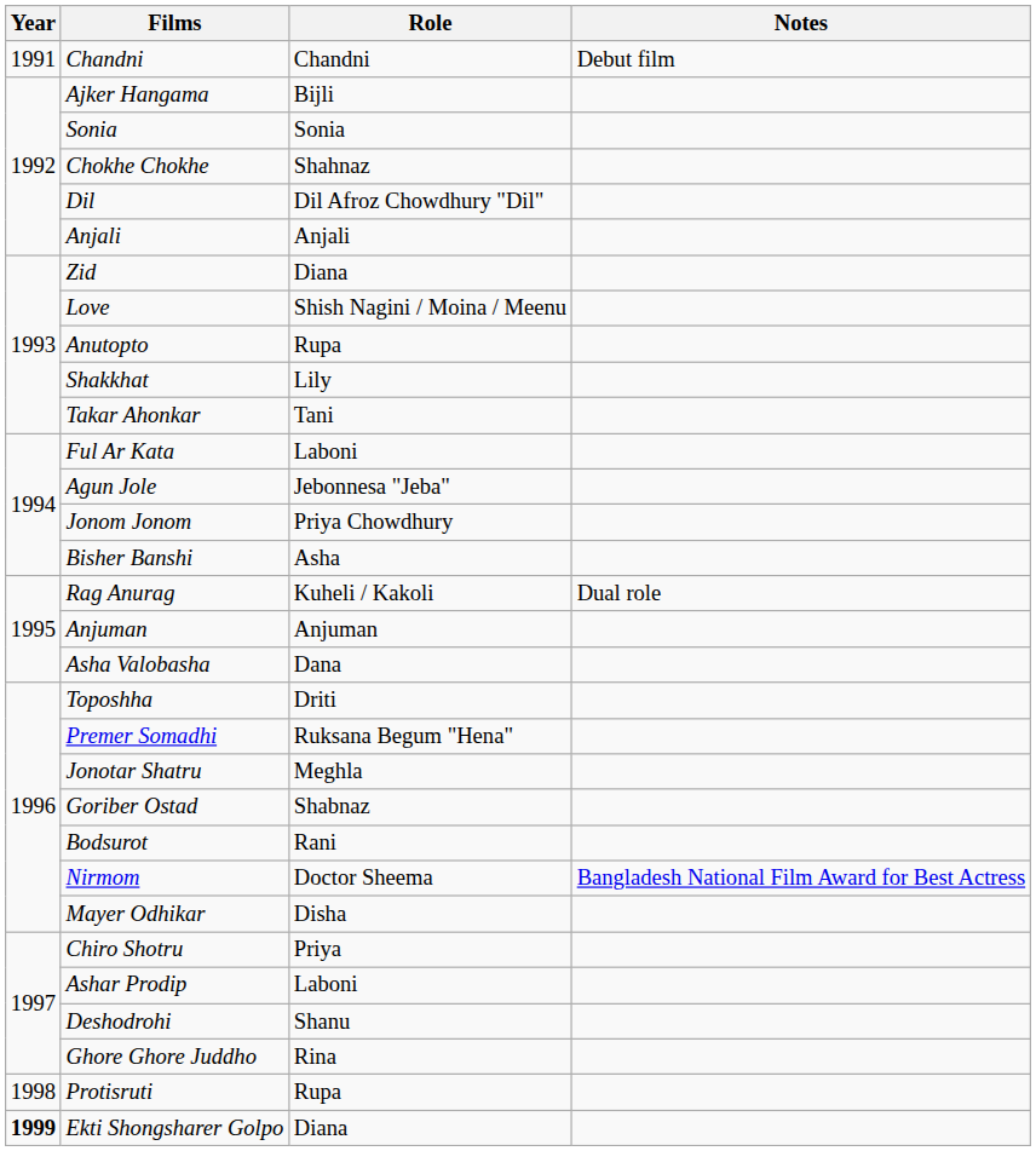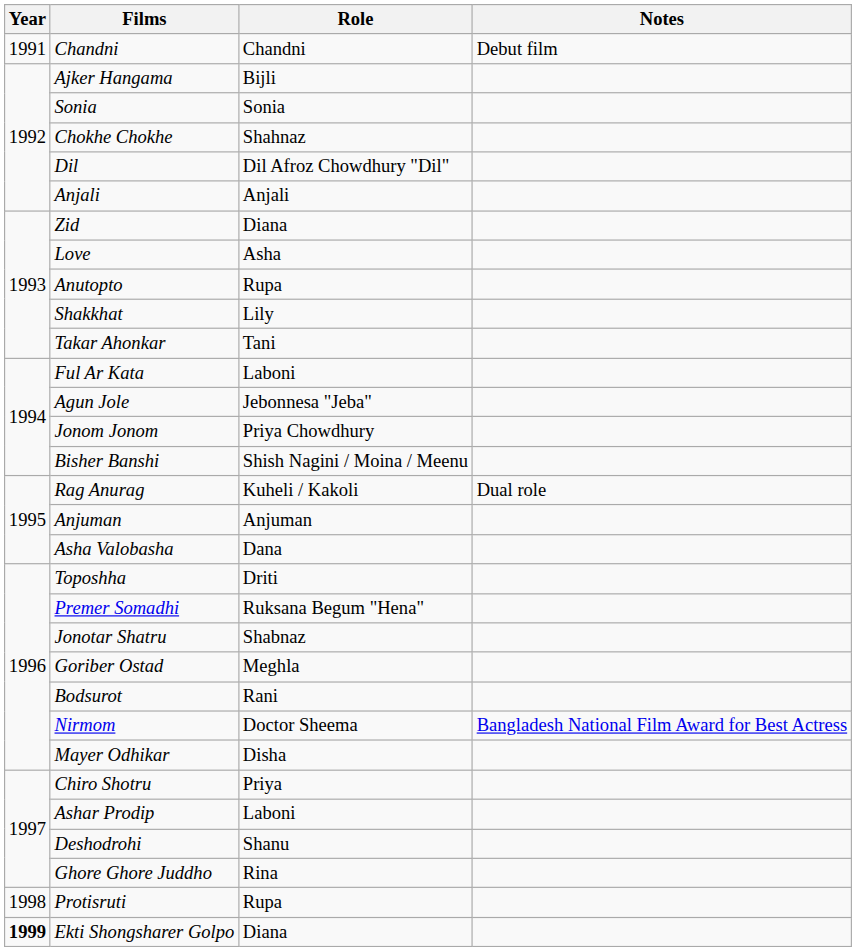Love | Role: Shish Nagini / Moina / Meenu -> Asha
Bisher Banshi | Role: Asha -> Shish Nagini / Moina / Meenu
Jonotar Shatru | Role: Meghla -> Shabnaz
Goriber Ostad | Role: Shabnaz -> Meghla
